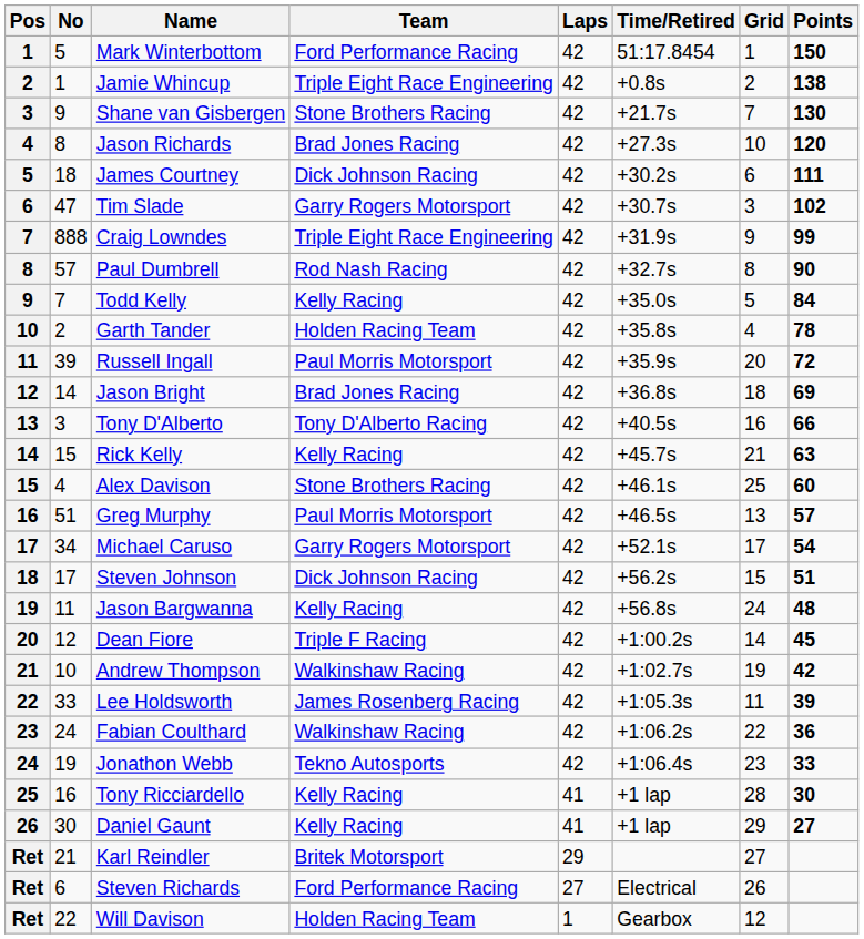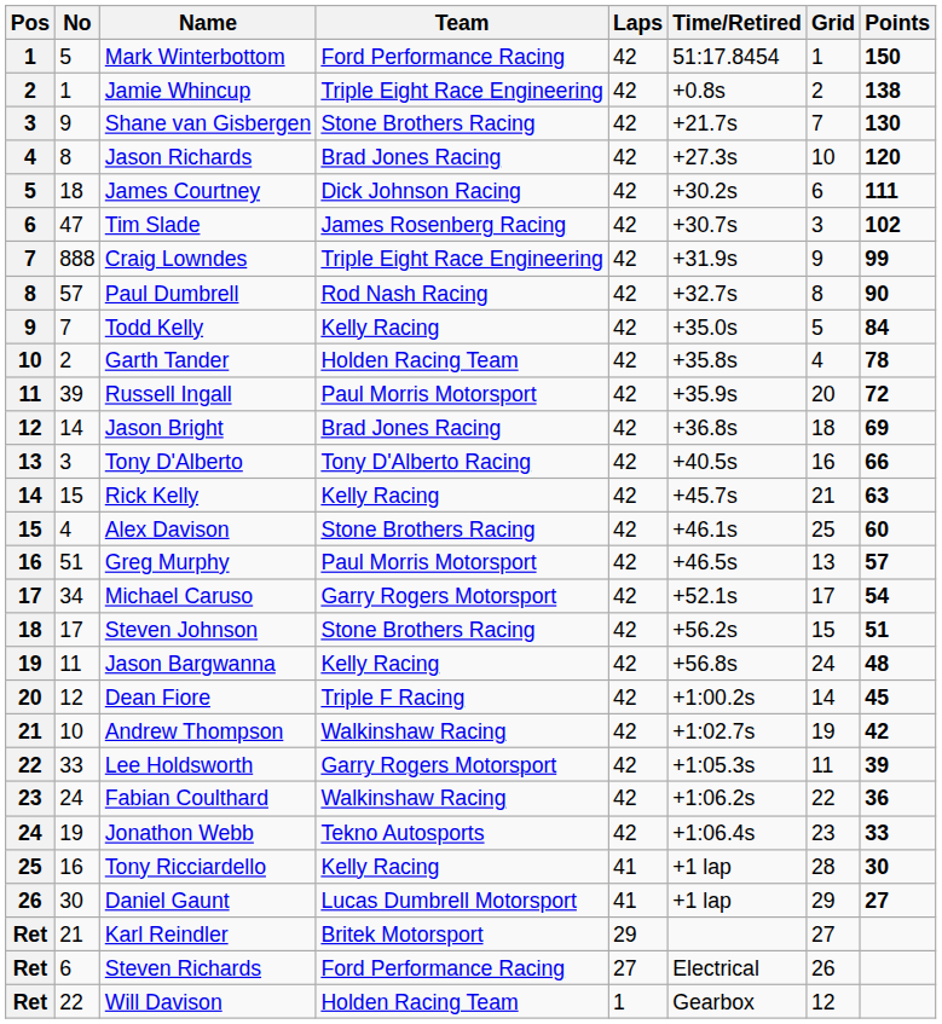Tim Slade | Team: Garry Rogers Motorsport -> James Rosenberg Racing
Steven Johnson | Team: Dick Johnson Racing -> Stone Brothers Racing
Lee Holdsworth | Team: James Rosenberg Racing -> Garry Rogers Motorsport
Daniel Gaunt | Team: Kelly Racing -> Lucas Dumbrell Motorsport
